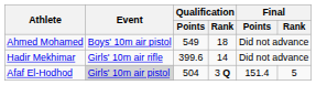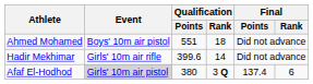Ahmed Mohamed | Qualification / Points: 549 -> 551
Afaf El-Hodhod | Qualification / Points: 504 -> 380
Afaf El-Hodhod | Final / Points: 151.4 -> 137.4
Afaf El-Hodhod | Final / Rank: 5 -> 6
